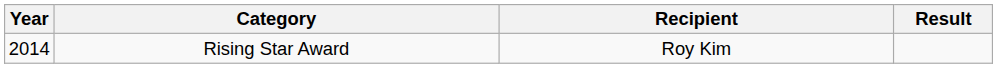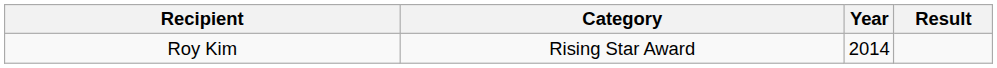columns swapped: Year <-> Recipient
